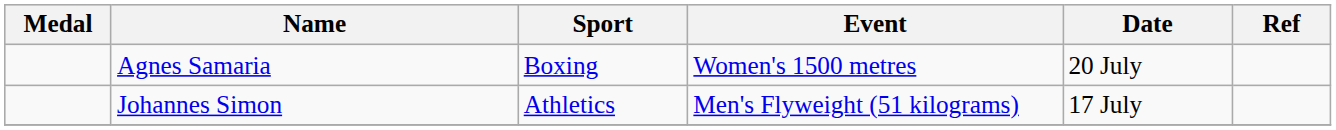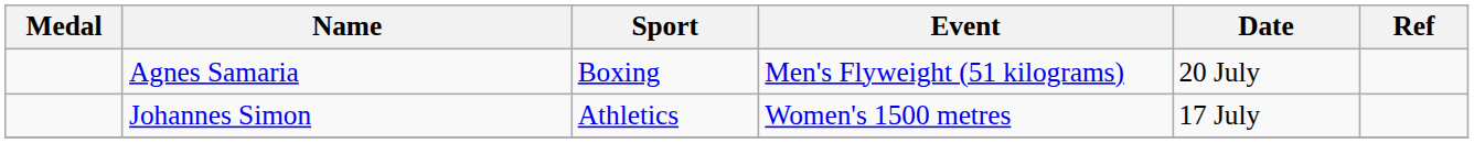Agnes Samaria | Event: Women's 1500 metres -> Men's Flyweight (51 kilograms)
Johannes Simon | Event: Men's Flyweight (51 kilograms) -> Women's 1500 metres
